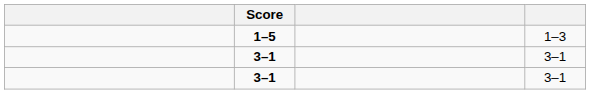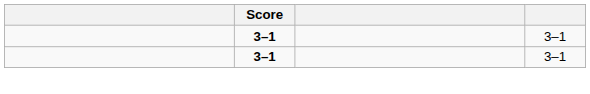- row: 1–5 | 1–3
